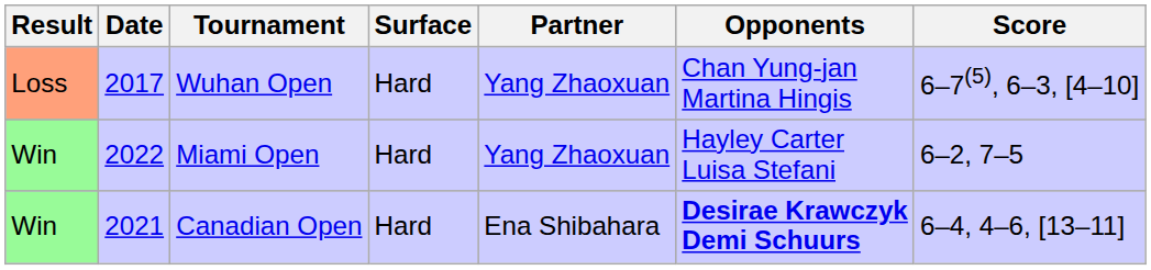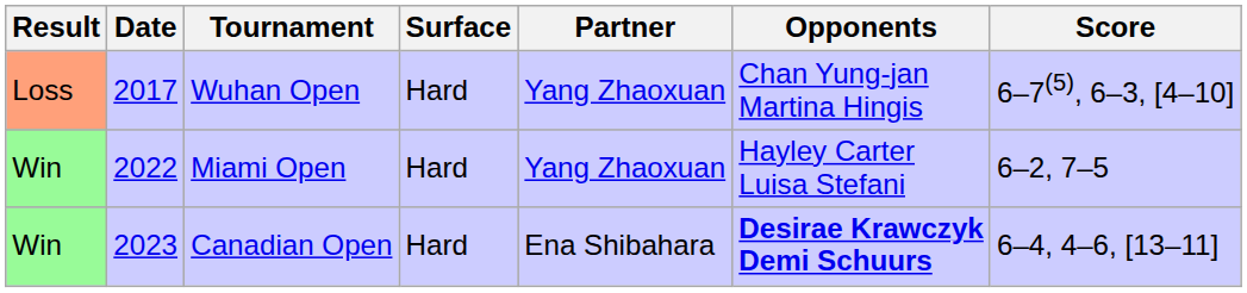Canadian Open | Date: 2021 -> 2023
